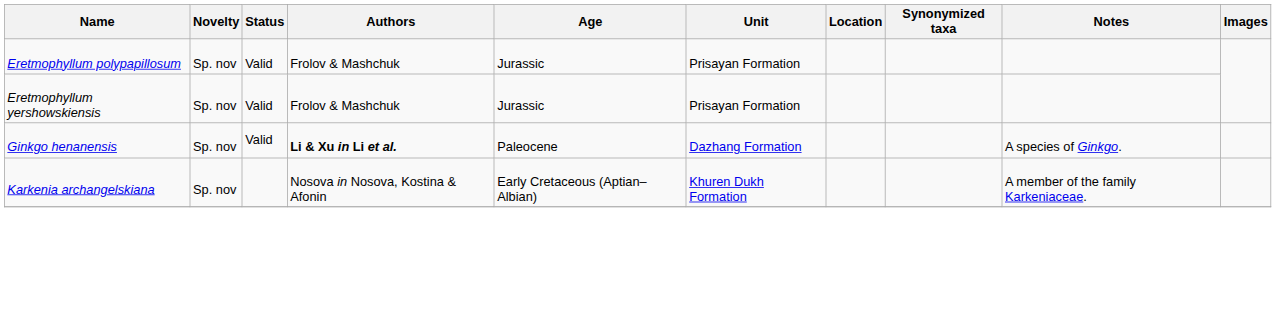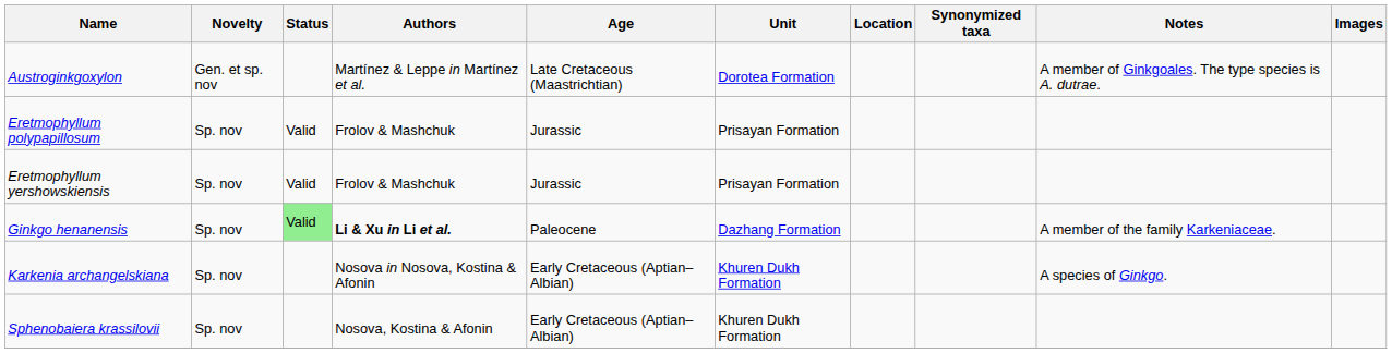+ row: Austroginkgoxylon | Gen. et sp. nov | Martínez & Leppe in Martínez et al. | Late Cretaceous (Maastrichtian) | Dorotea Formation | A member of Ginkgoales. The type species is A. dutrae.
Ginkgo henanensis | Status: no background -> lightgreen background
Ginkgo henanensis | Notes: A species of Ginkgo. -> A member of the family Karkeniaceae.
Karkenia archangelskiana | Notes: A member of the family Karkeniaceae. -> A species of Ginkgo.
+ row: Sphenobaiera krassilovii | Sp. nov | Nosova, Kostina & Afonin | Early Cretaceous (Aptian–Albian) | Khuren Dukh Formation
